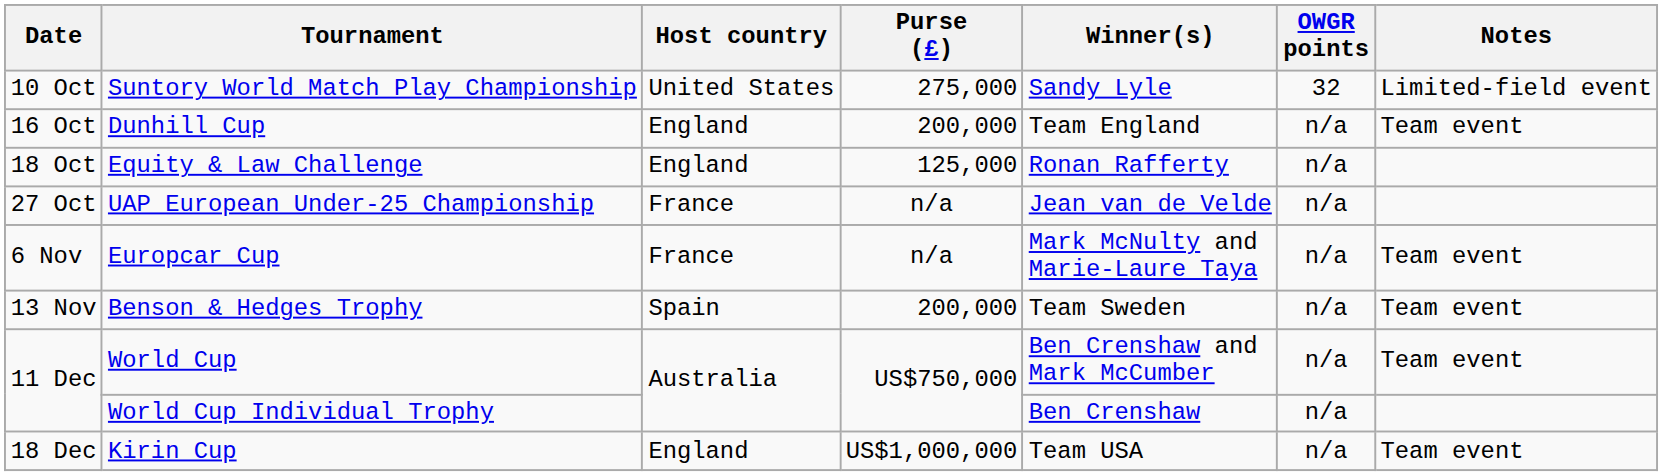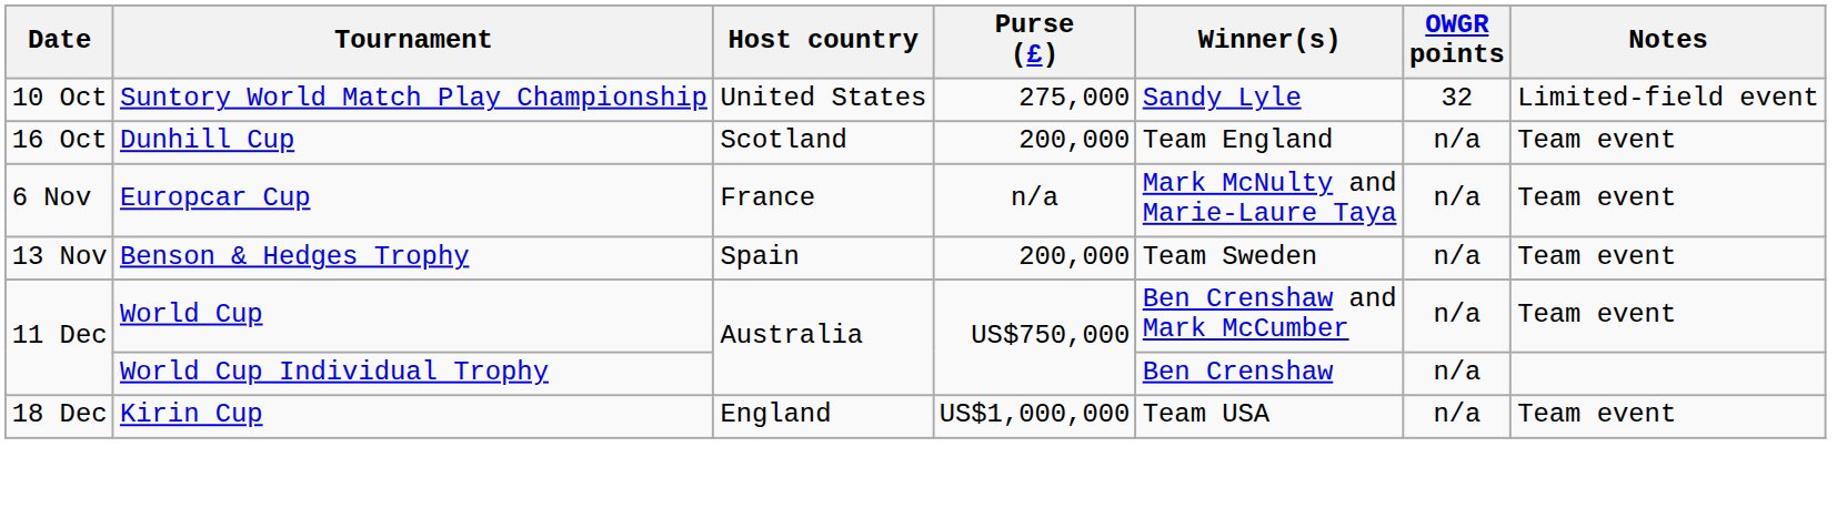Dunhill Cup | Host country: England -> Scotland
- row: 18 Oct | Equity & Law Challenge | England | 125,000 | Ronan Rafferty | n/a
- row: 27 Oct | UAP European Under-25 Championship | France | n/a | Jean van de Velde | n/a
